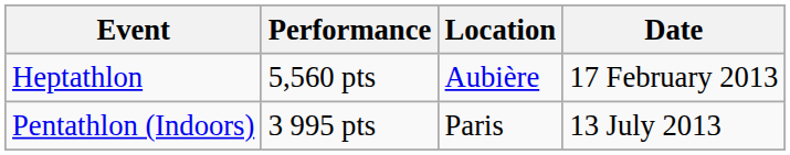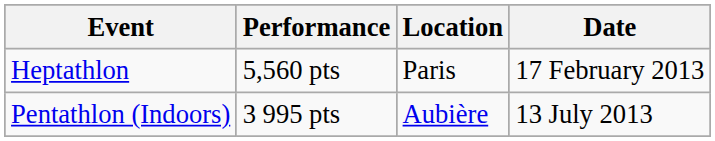Heptathlon | Location: Aubière -> Paris
Pentathlon (Indoors) | Location: Paris -> Aubière
